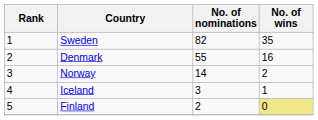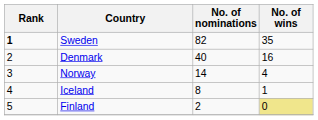Sweden | Rank: normal -> bold
Denmark | No. of nominations: 55 -> 40
Norway | No. of wins: 2 -> 4
Iceland | No. of nominations: 3 -> 8
